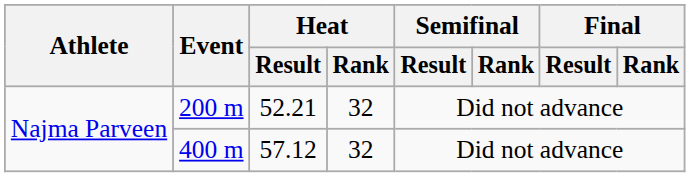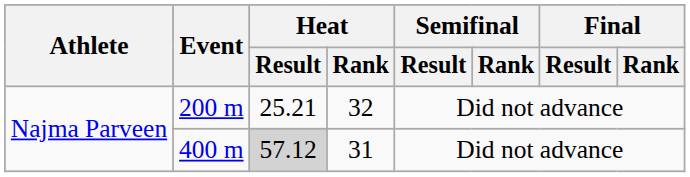200 m | Heat / Result: 52.21 -> 25.21
400 m | Heat / Result: no background -> lightgrey background
400 m | Heat / Rank: 32 -> 31
